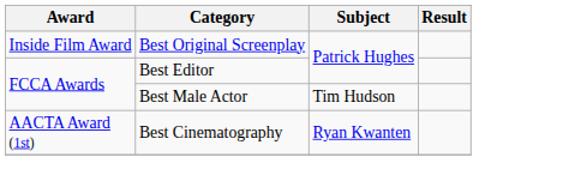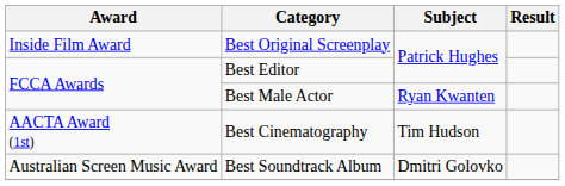Best Male Actor | Subject: Tim Hudson -> Ryan Kwanten
Best Cinematography | Subject: Ryan Kwanten -> Tim Hudson
+ row: Australian Screen Music Award | Best Soundtrack Album | Dmitri Golovko
